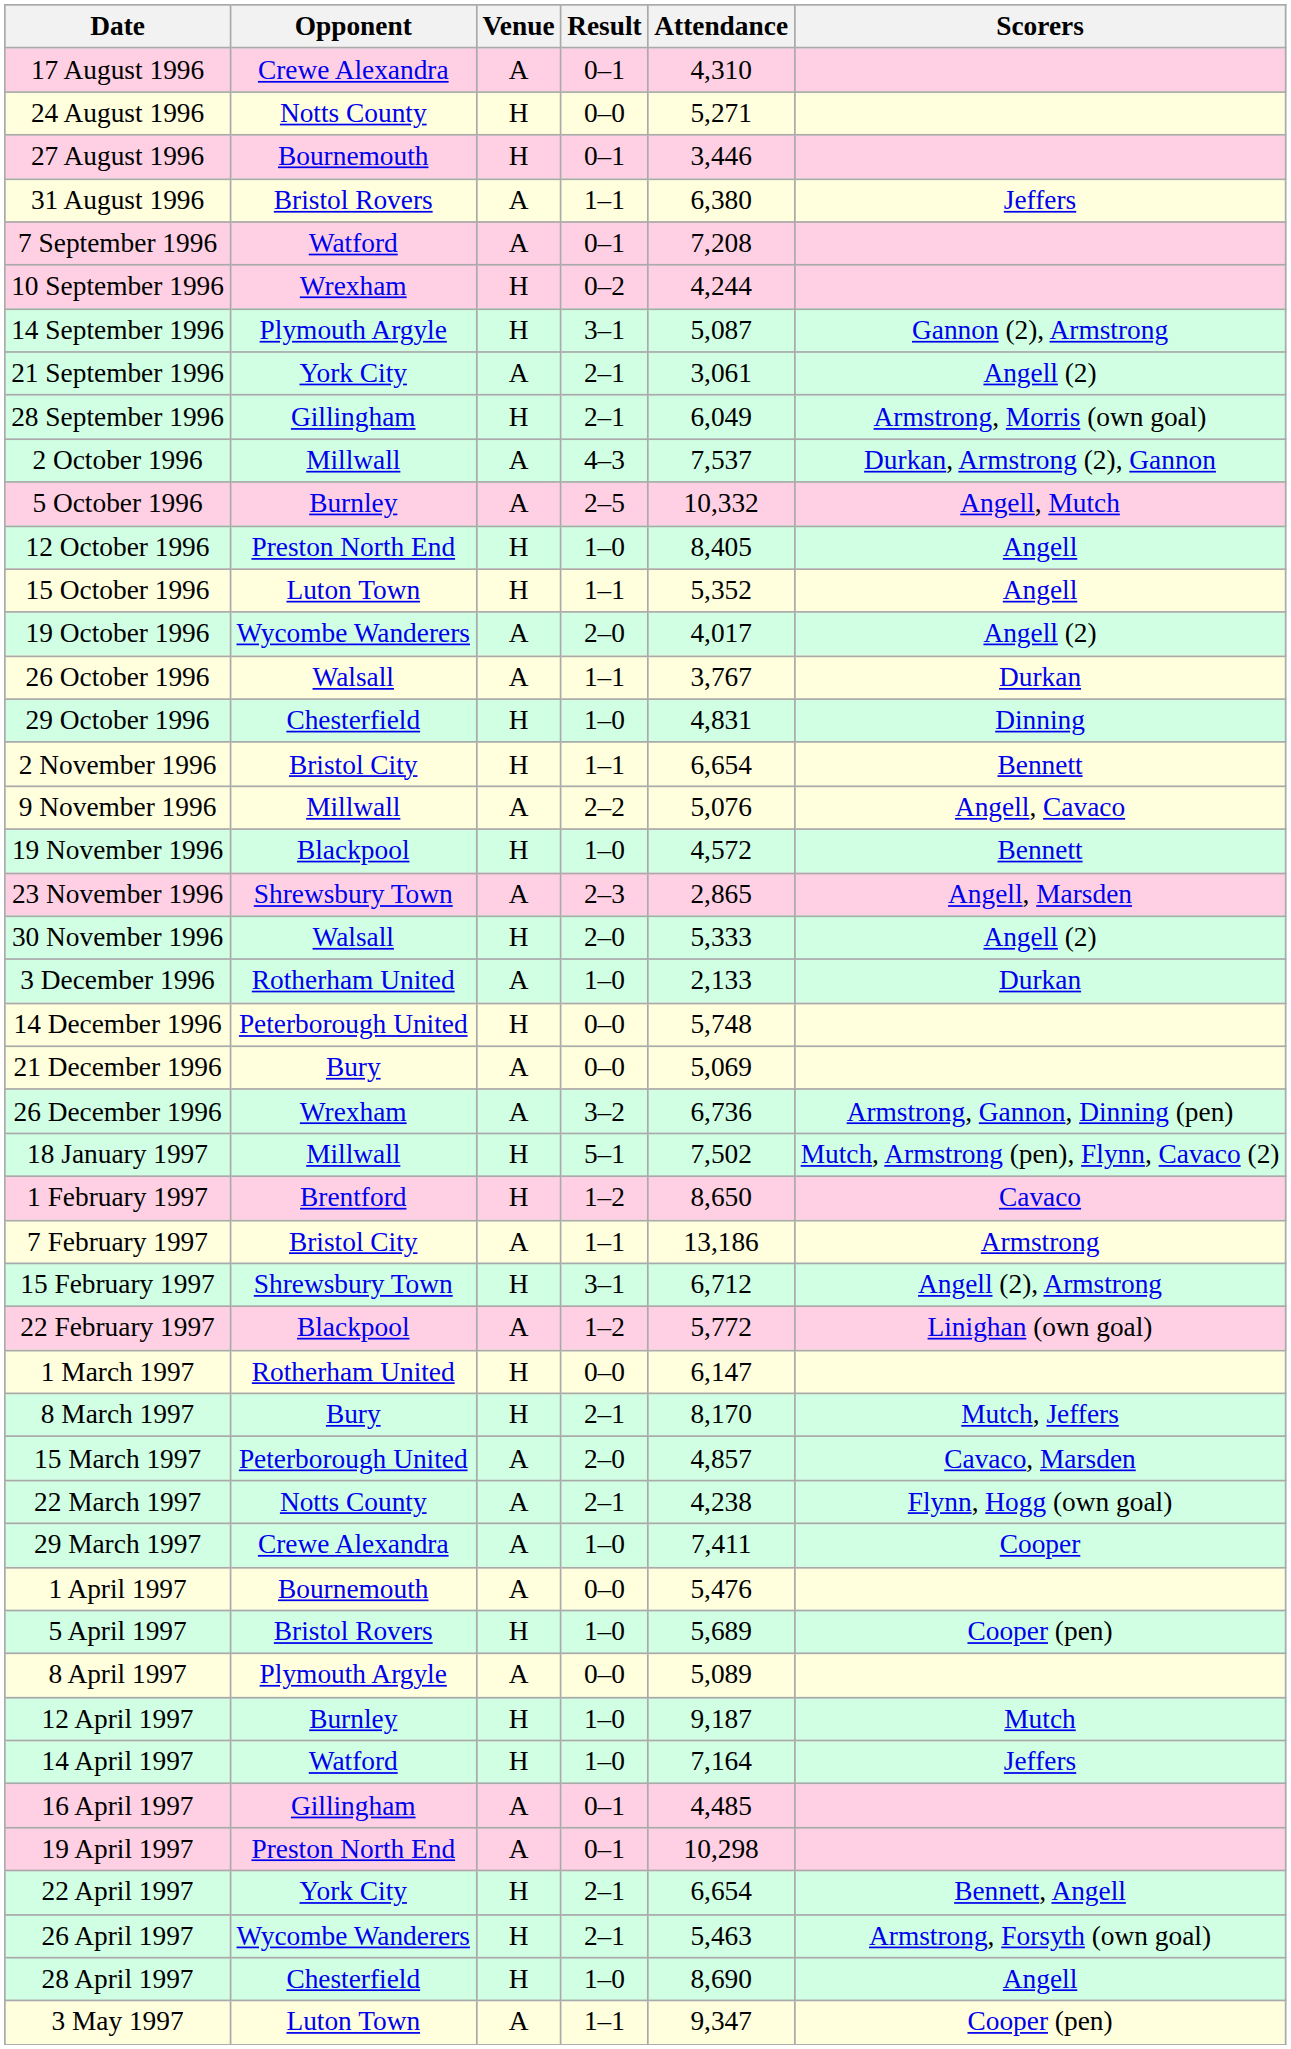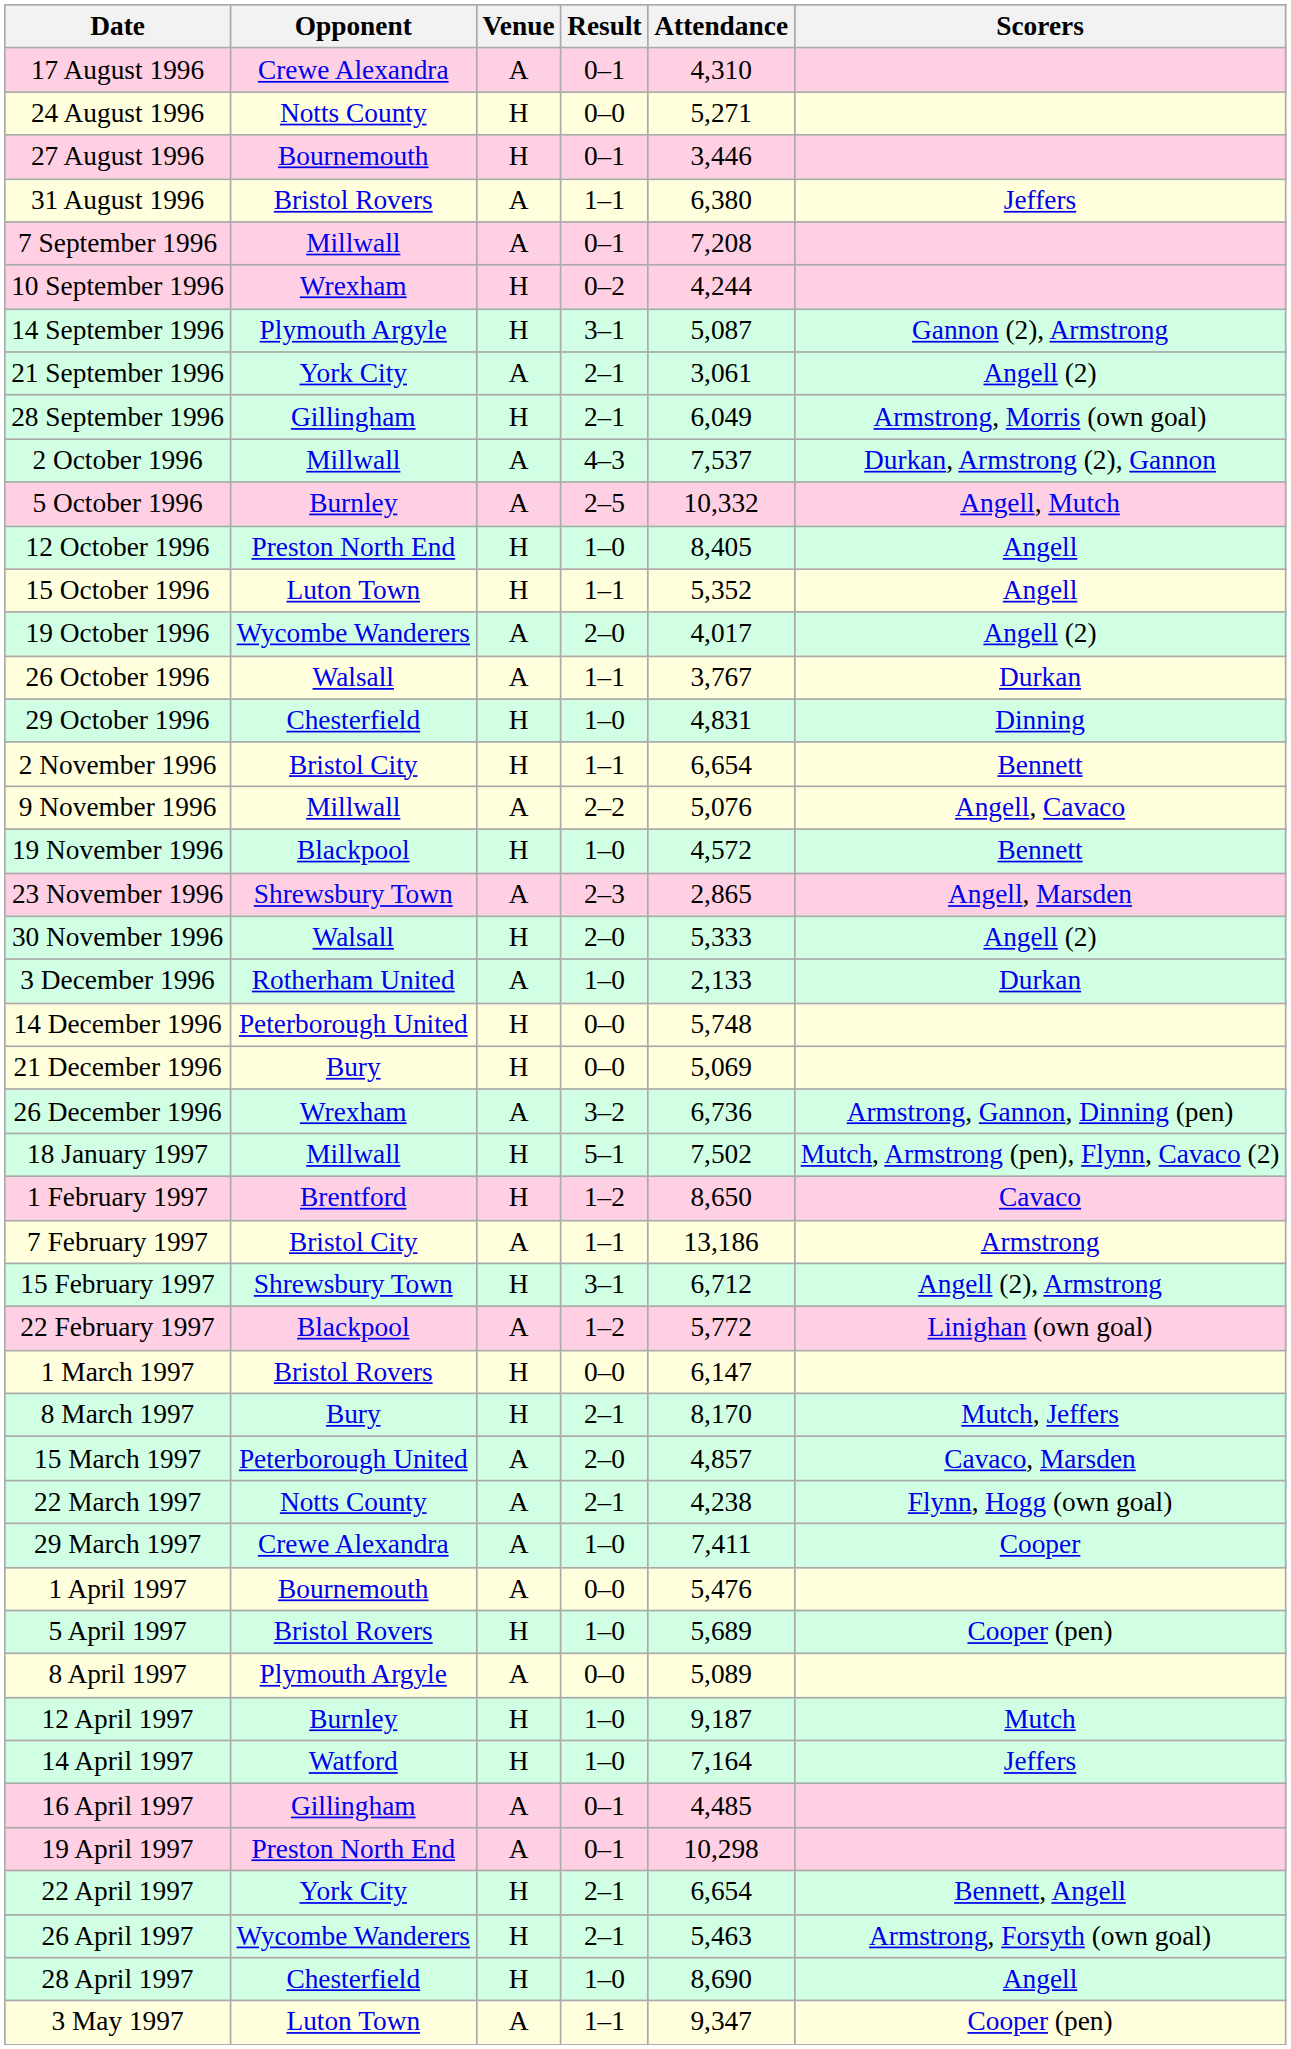7 September 1996 | Opponent: Watford -> Millwall
21 December 1996 | Venue: A -> H
1 March 1997 | Opponent: Rotherham United -> Bristol Rovers
